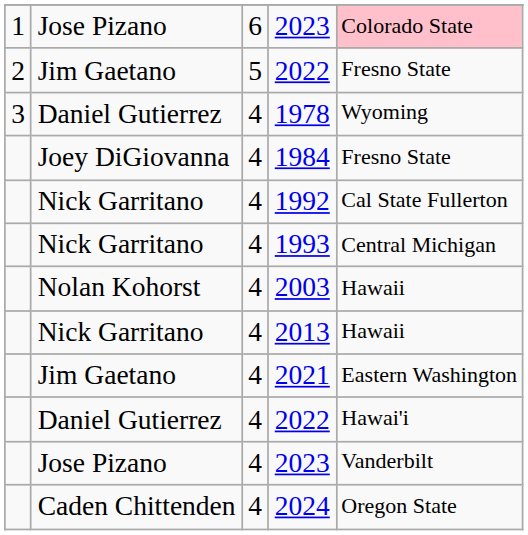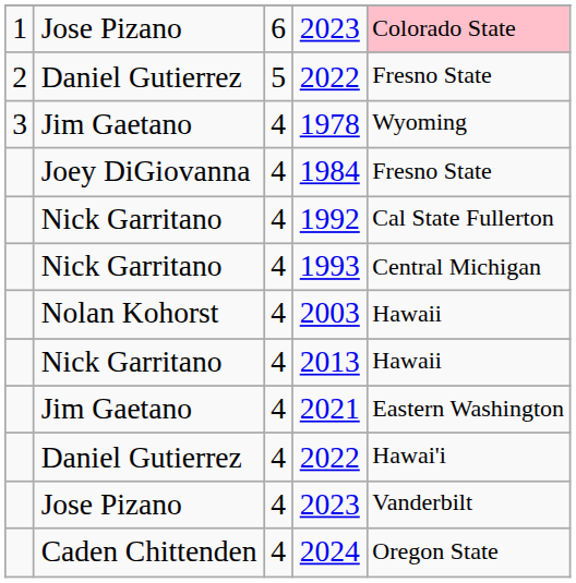2 / 2022 | column 2: Jim Gaetano -> Daniel Gutierrez
1978 | column 2: Daniel Gutierrez -> Jim Gaetano
